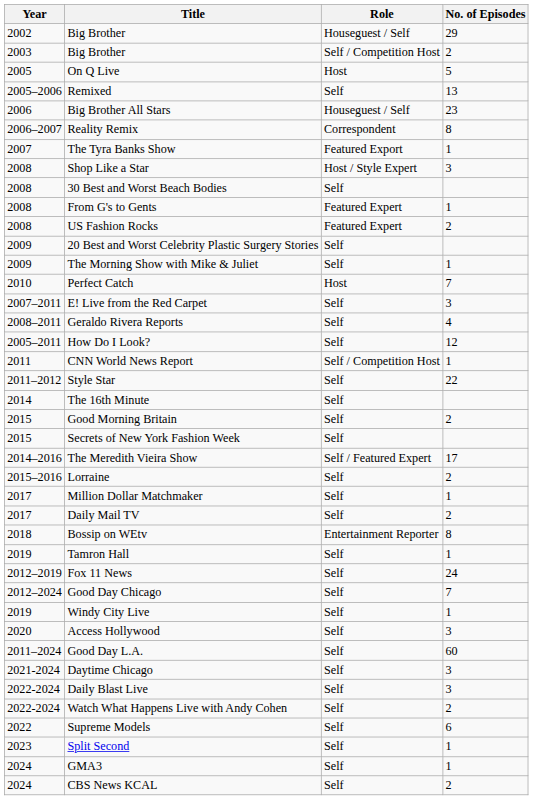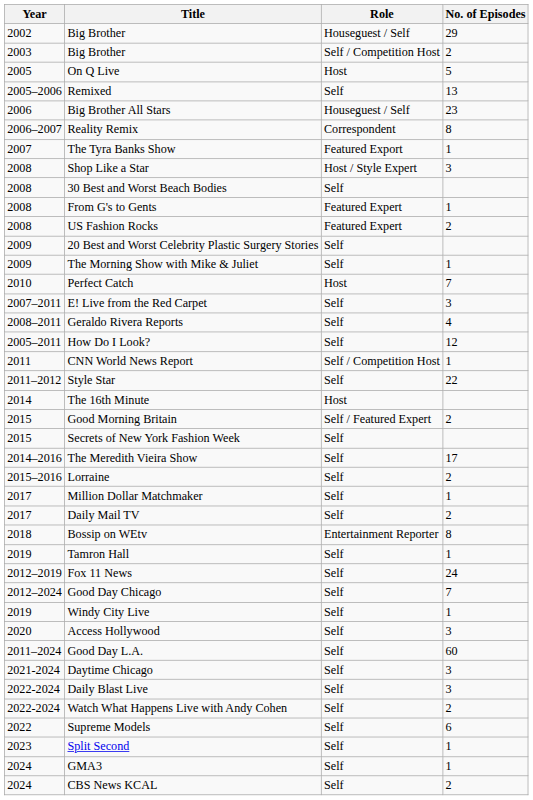The 16th Minute | Role: Self -> Host
Good Morning Britain | Role: Self -> Self / Featured Expert
The Meredith Vieira Show | Role: Self / Featured Expert -> Self
